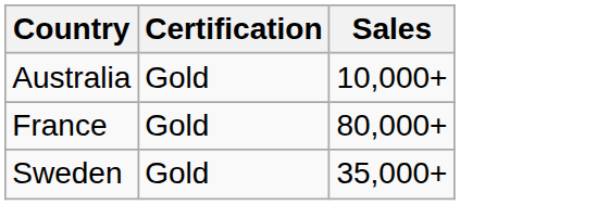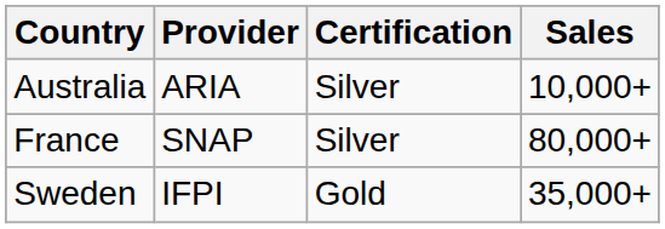+ column: Provider | ARIA | SNAP | IFPI
Australia | Certification: Gold -> Silver
France | Certification: Gold -> Silver
